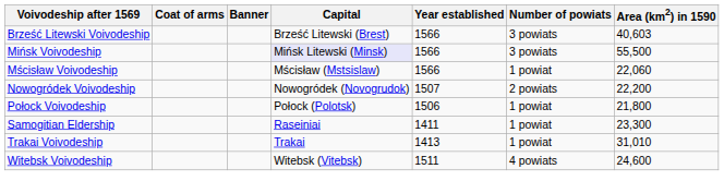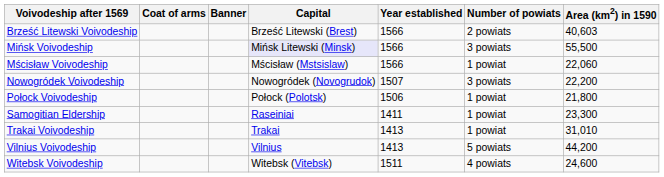Brześć Litewski Voivodeship | Number of powiats: 3 powiats -> 2 powiats
Nowogródek Voivodeship | Number of powiats: 2 powiats -> 3 powiats
+ row: Vilnius Voivodeship | Vilnius | 1413 | 5 powiats | 44,200
